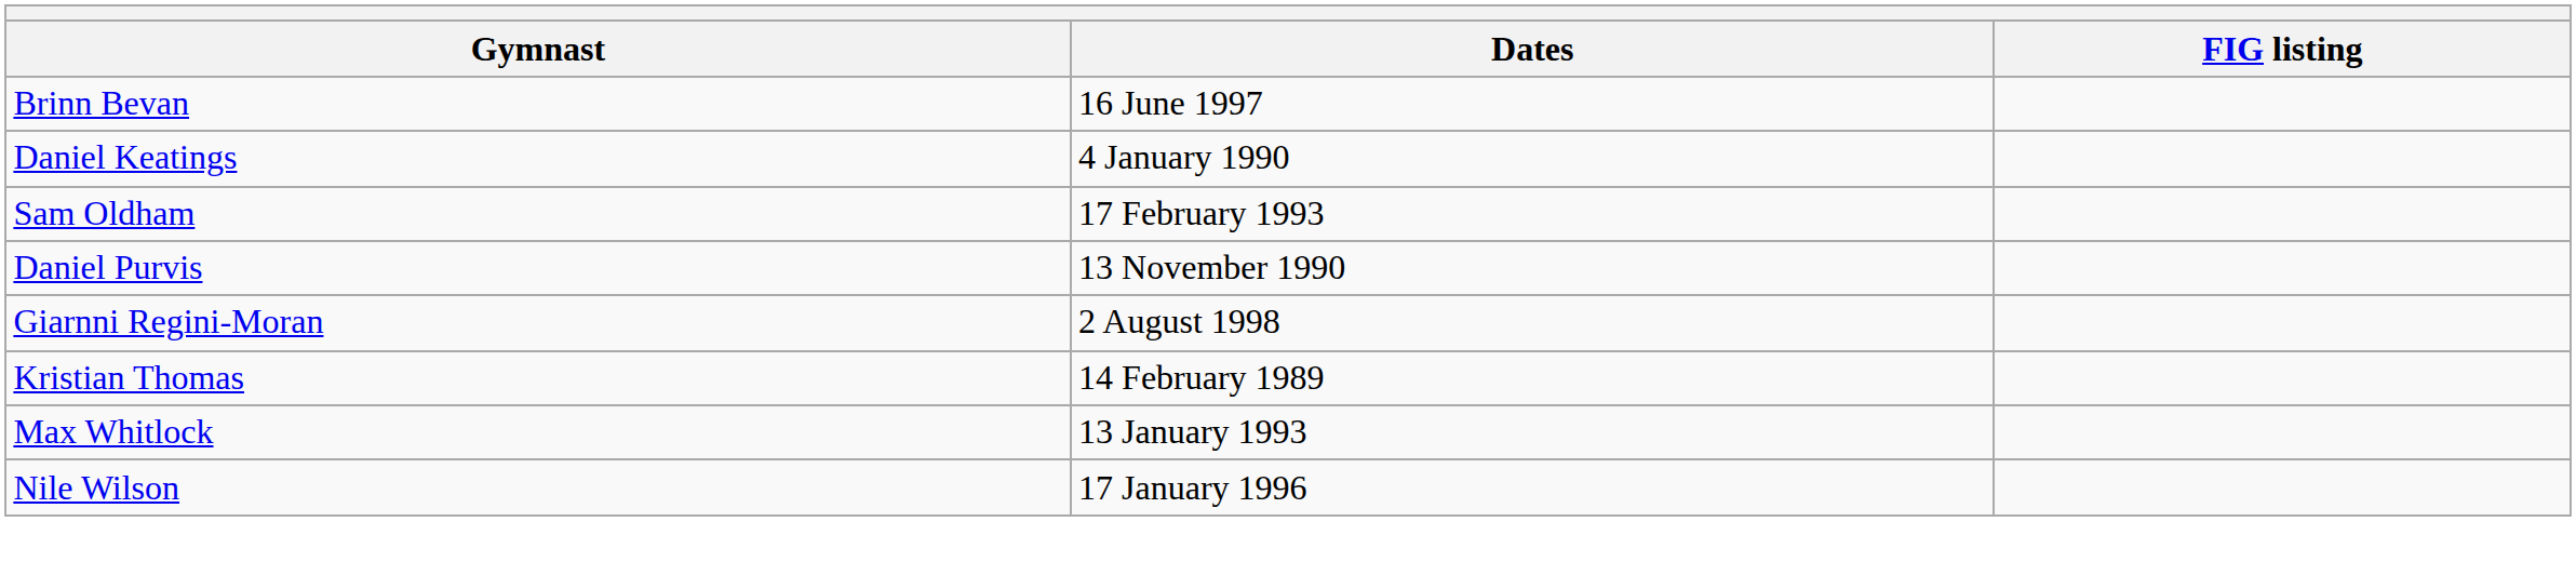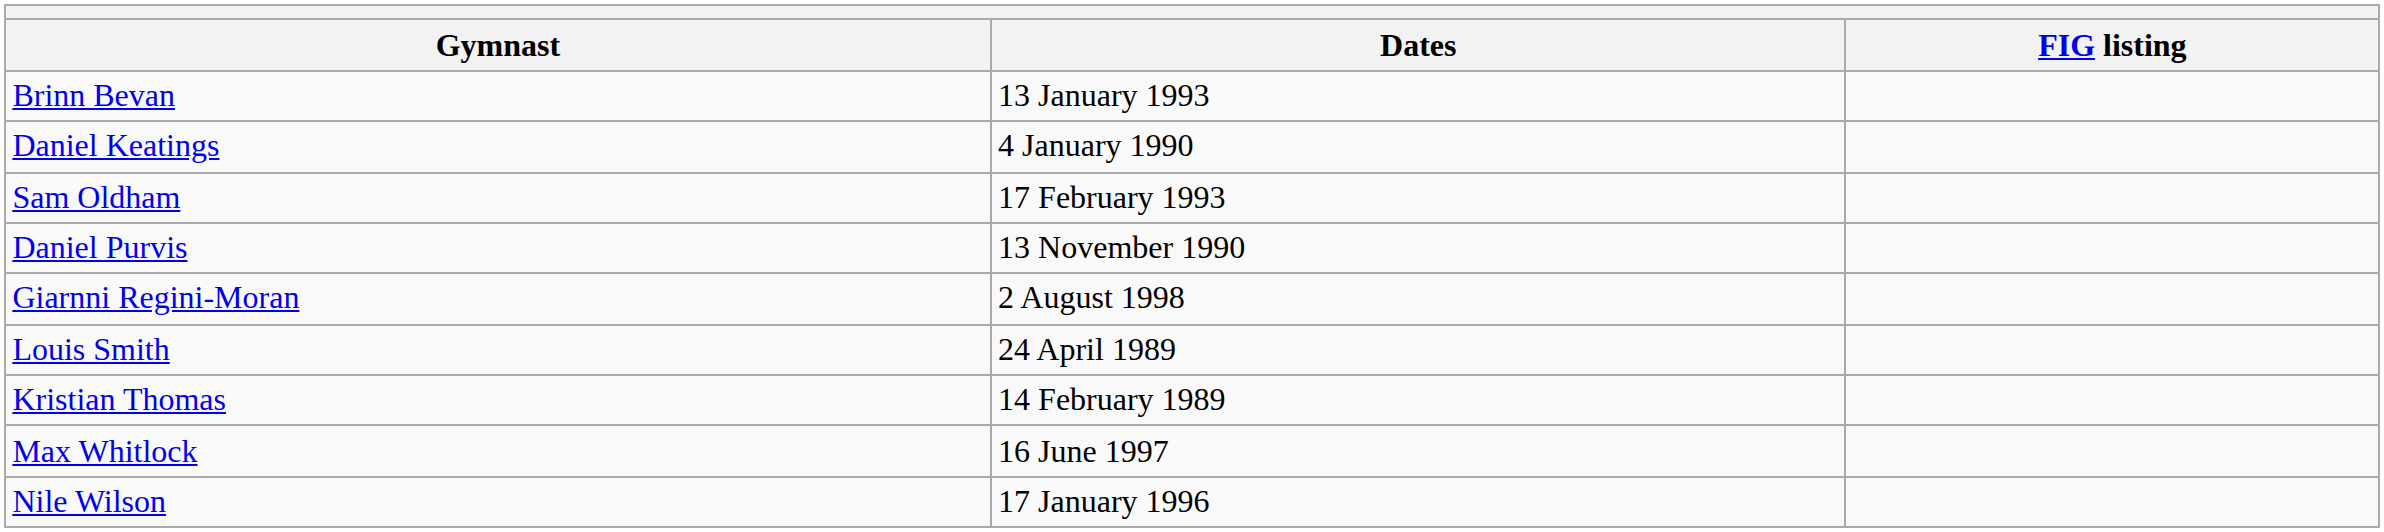Brinn Bevan | Dates: 16 June 1997 -> 13 January 1993
+ row: Louis Smith | 24 April 1989
Max Whitlock | Dates: 13 January 1993 -> 16 June 1997
